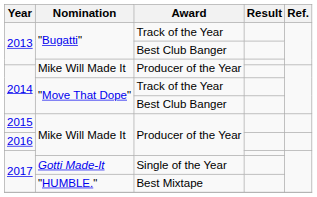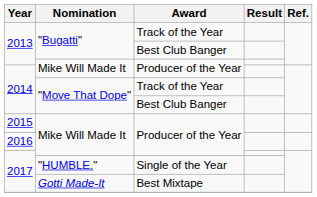2017 / Single of the Year | Nomination: Gotti Made-It -> "HUMBLE."
2017 / Best Mixtape | Nomination: "HUMBLE." -> Gotti Made-It
